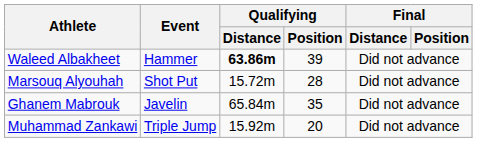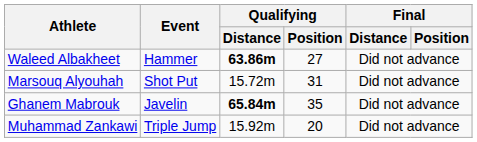Waleed Albakheet | Qualifying / Position: 39 -> 27
Marsouq Alyouhah | Qualifying / Position: 28 -> 31
Ghanem Mabrouk | Qualifying / Distance: normal -> bold
